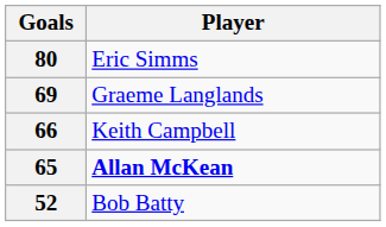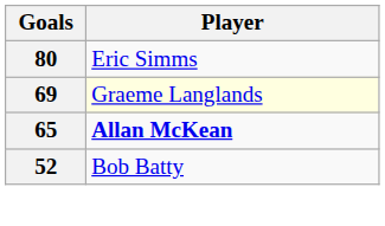69 | Player: no background -> lightyellow background
- row: 66 | Keith Campbell
